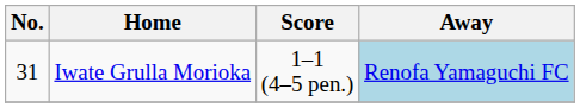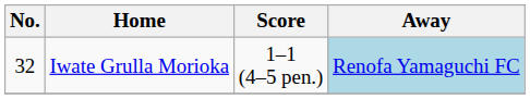Iwate Grulla Morioka | No.: 31 -> 32
